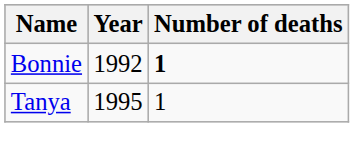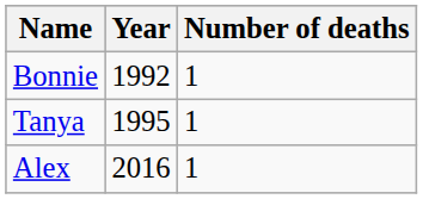Bonnie | Number of deaths: bold -> normal
+ row: Alex | 2016 | 1
